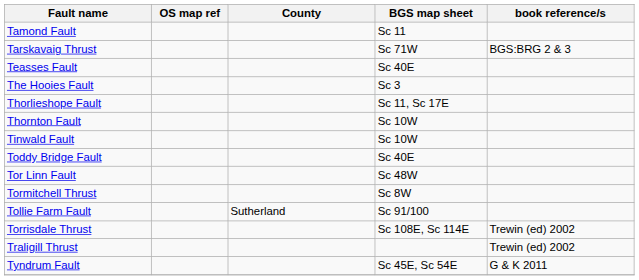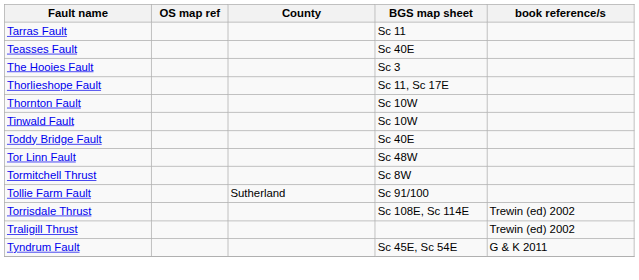- row: Tamond Fault | Sc 11
+ row: Tarras Fault | Sc 11
- row: Tarskavaig Thrust | Sc 71W | BGS:BRG 2 & 3
